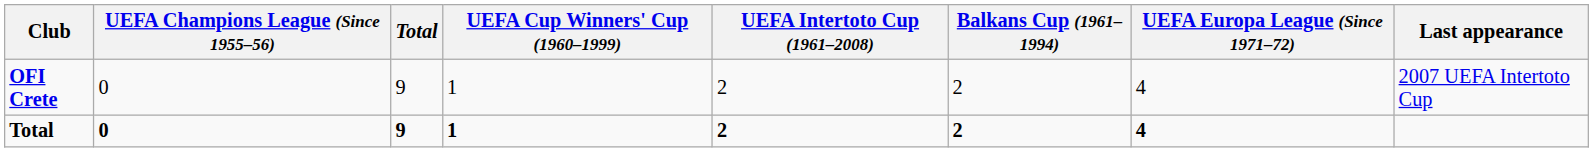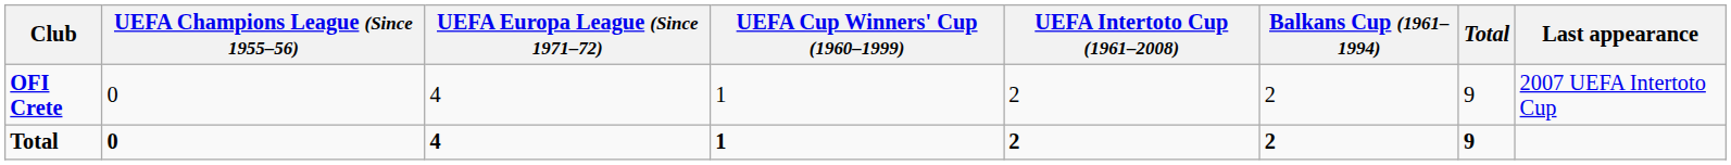columns swapped: UEFA Europa League (Since 1971–72) <-> Total
